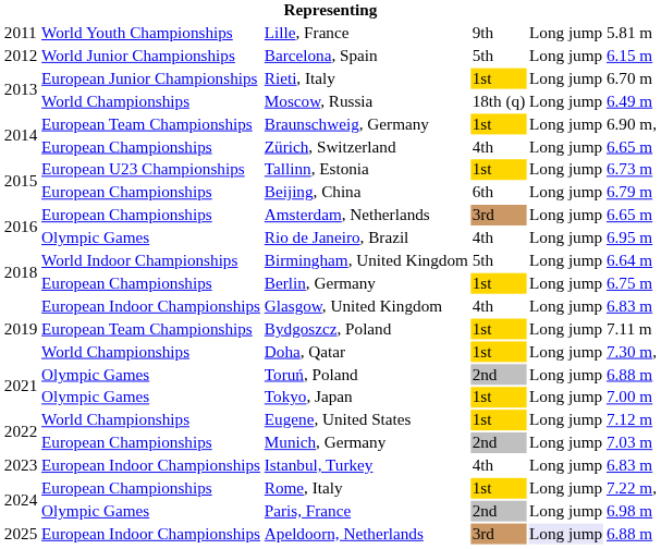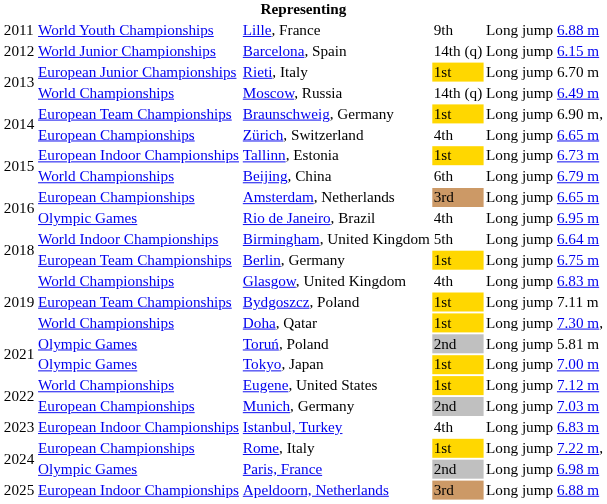Lille, France | column 6: 5.81 m -> 6.88 m
Barcelona, Spain | column 4: 5th -> 14th (q)
Moscow, Russia | column 4: 18th (q) -> 14th (q)
Tallinn, Estonia | column 2: European U23 Championships -> European Indoor Championships
Beijing, China | column 2: European Championships -> World Championships
Berlin, Germany | column 2: European Championships -> European Team Championships
Glasgow, United Kingdom | column 2: European Indoor Championships -> World Championships
Toruń, Poland | column 6: 6.88 m -> 5.81 m
Apeldoorn, Netherlands | column 5: lavender background -> no background
